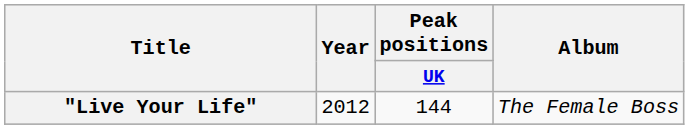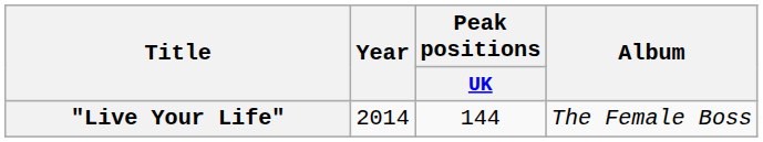"Live Your Life" | Year: 2012 -> 2014
